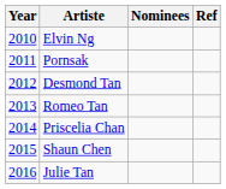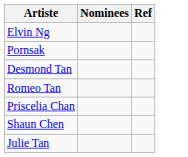- column: Year | 2010 | 2011 | 2012 | 2013 | 2014 | 2015 | 2016
